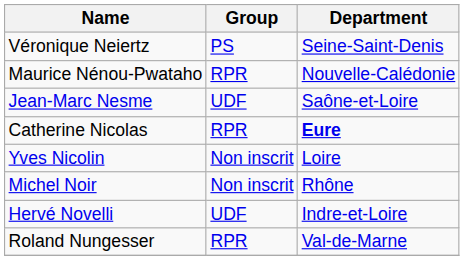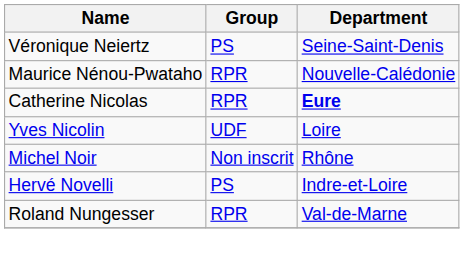- row: Jean-Marc Nesme | UDF | Saône-et-Loire
Yves Nicolin | Group: Non inscrit -> UDF
Hervé Novelli | Group: UDF -> PS
